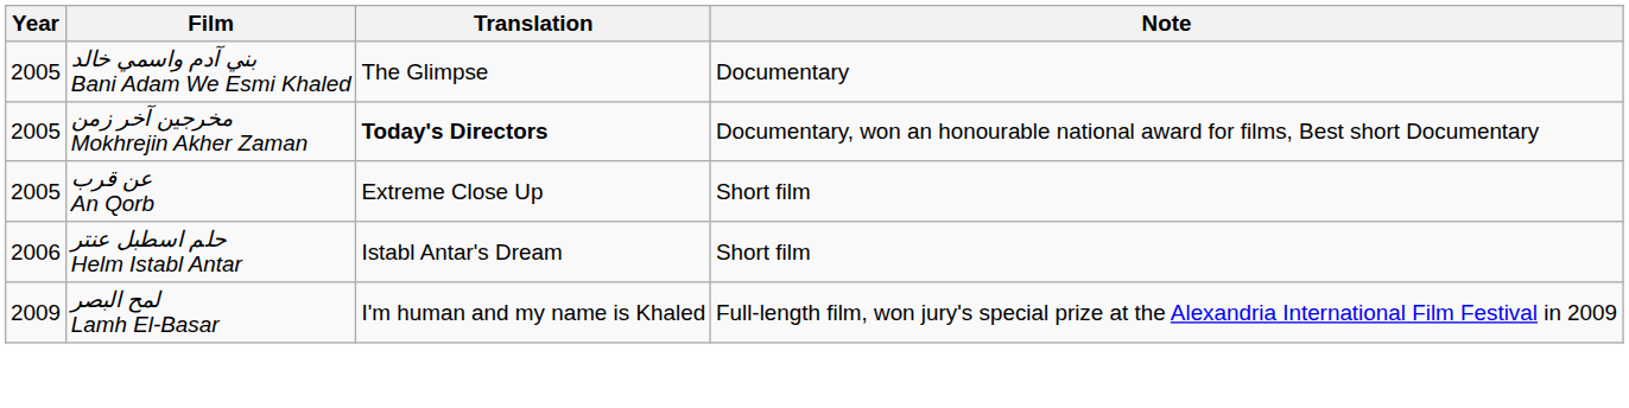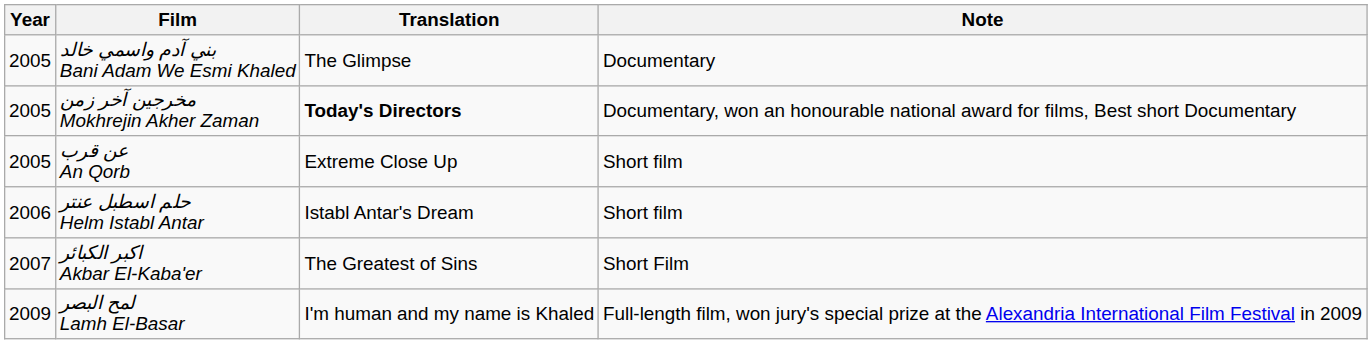+ row: 2007 | اكبر الكبائر Akbar El-Kaba'er | The Greatest of Sins | Short Film
